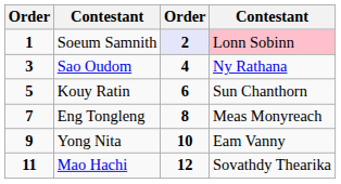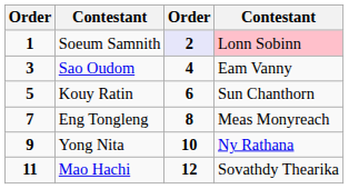Sao Oudom | column 4: Ny Rathana -> Eam Vanny
Yong Nita | column 4: Eam Vanny -> Ny Rathana
